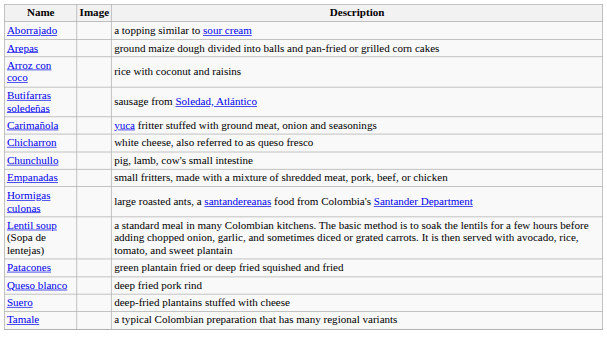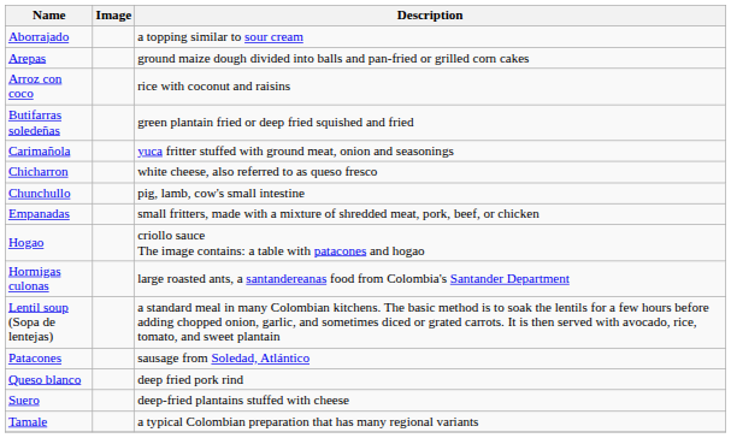Butifarras soledeñas | Description: sausage from Soledad, Atlántico -> green plantain fried or deep fried squished and fried
+ row: Hogao | criollo sauce The image contains: a table with patacones and hogao
Patacones | Description: green plantain fried or deep fried squished and fried -> sausage from Soledad, Atlántico
